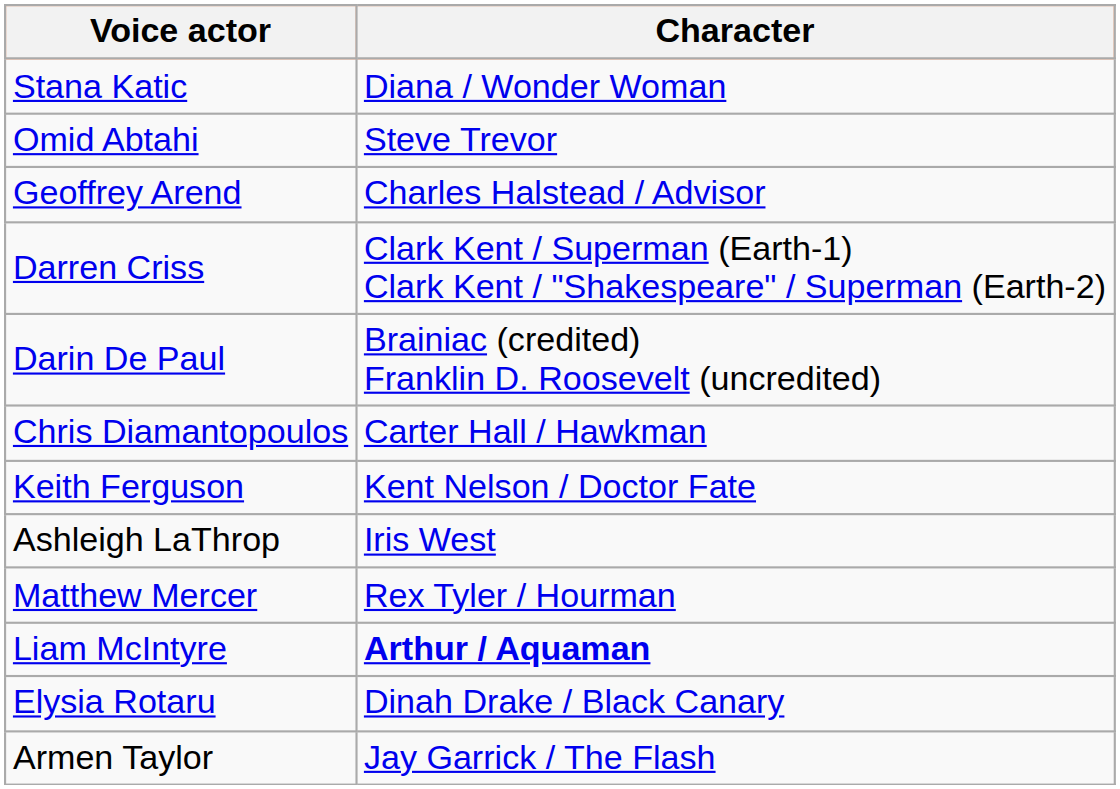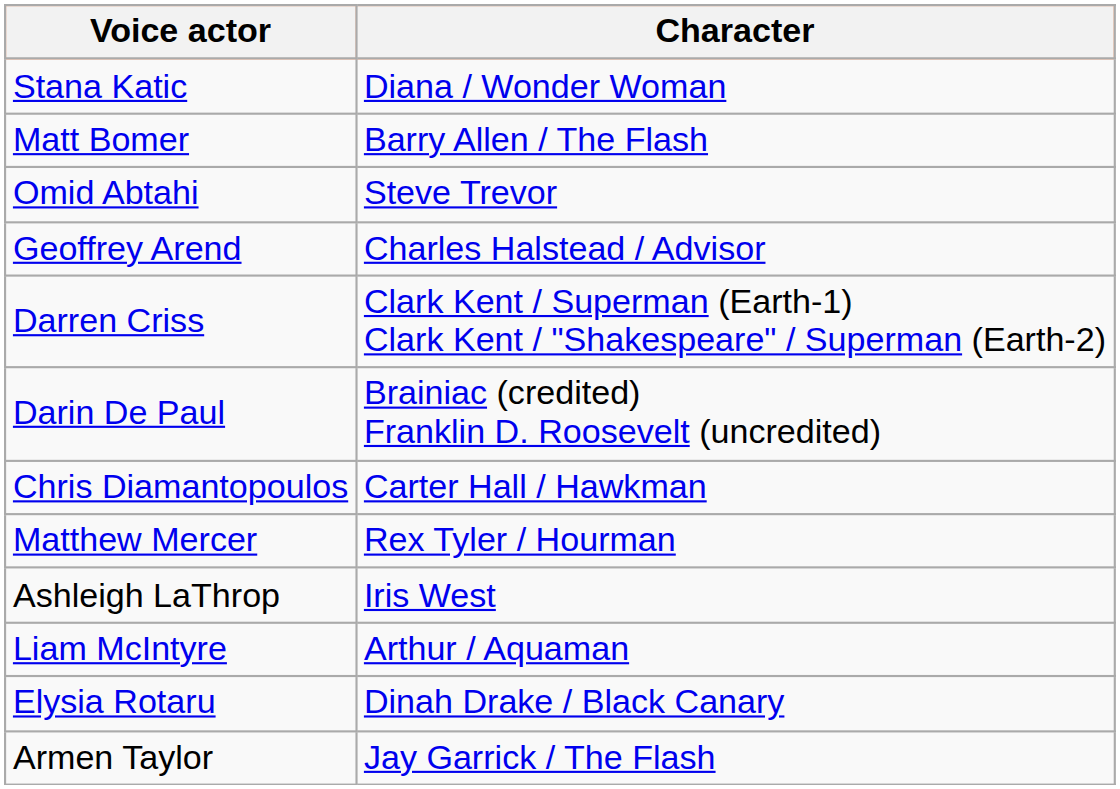+ row: Matt Bomer | Barry Allen / The Flash
- row: Keith Ferguson | Kent Nelson / Doctor Fate
rows swapped: Ashleigh LaThrop <-> Matthew Mercer
Liam McIntyre | Character: bold -> normal
